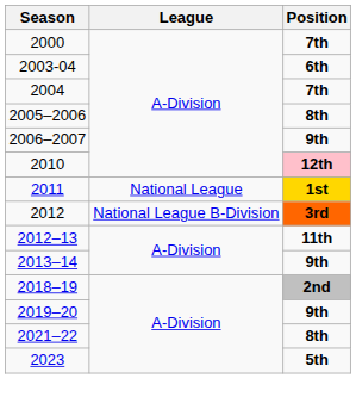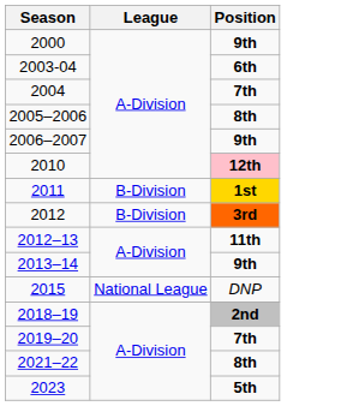2000 | Position: 7th -> 9th
2011 | League: National League -> B-Division
2012 | League: National League B-Division -> B-Division
+ row: 2015 | National League | DNP
2019–20 | Position: 9th -> 7th
